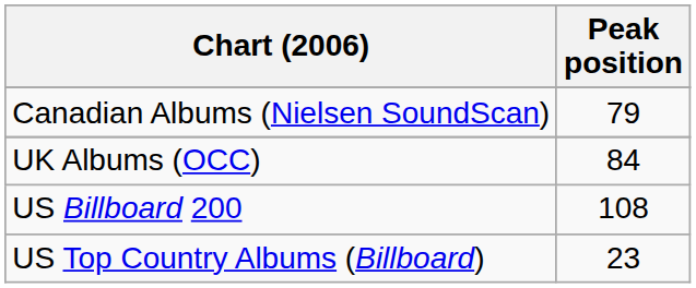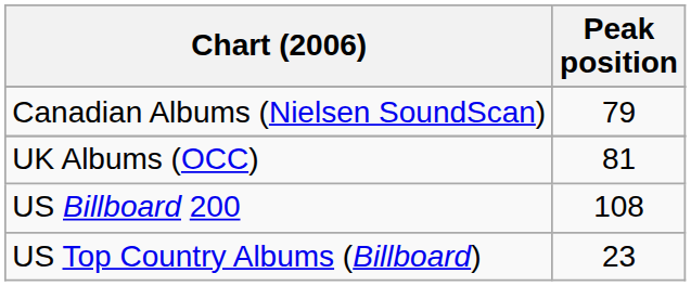UK Albums (OCC) | Peak position: 84 -> 81
